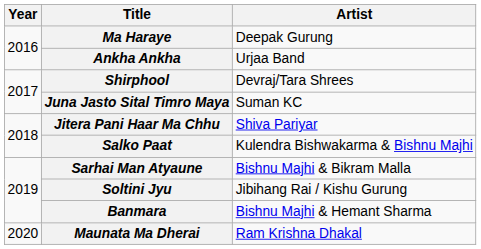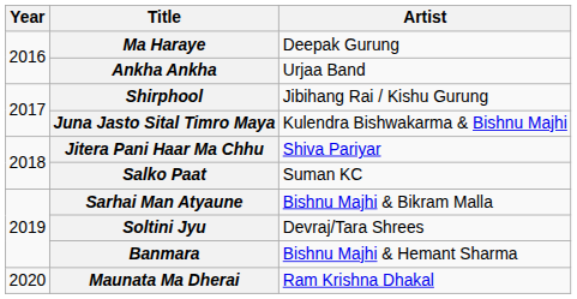Shirphool | Artist: Devraj/Tara Shrees -> Jibihang Rai / Kishu Gurung
Juna Jasto Sital Timro Maya | Artist: Suman KC -> Kulendra Bishwakarma & Bishnu Majhi
Salko Paat | Artist: Kulendra Bishwakarma & Bishnu Majhi -> Suman KC
Soltini Jyu | Artist: Jibihang Rai / Kishu Gurung -> Devraj/Tara Shrees
